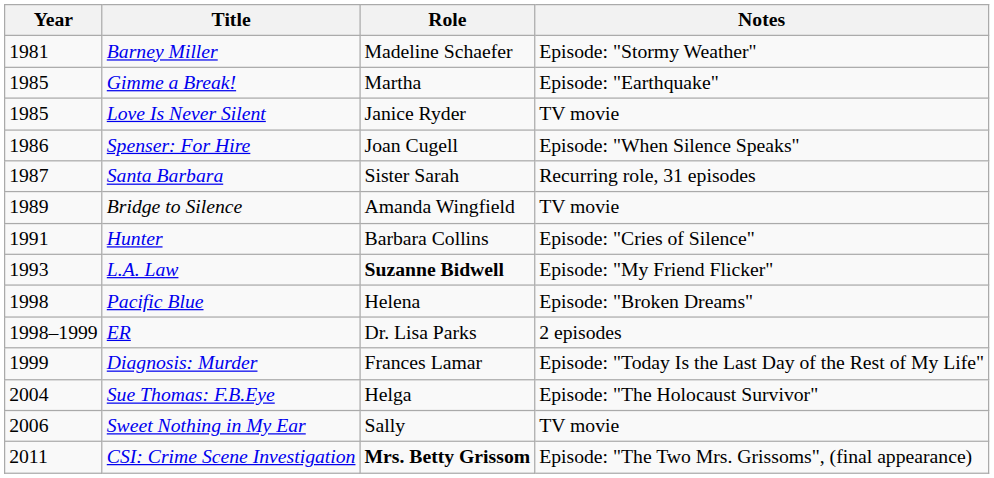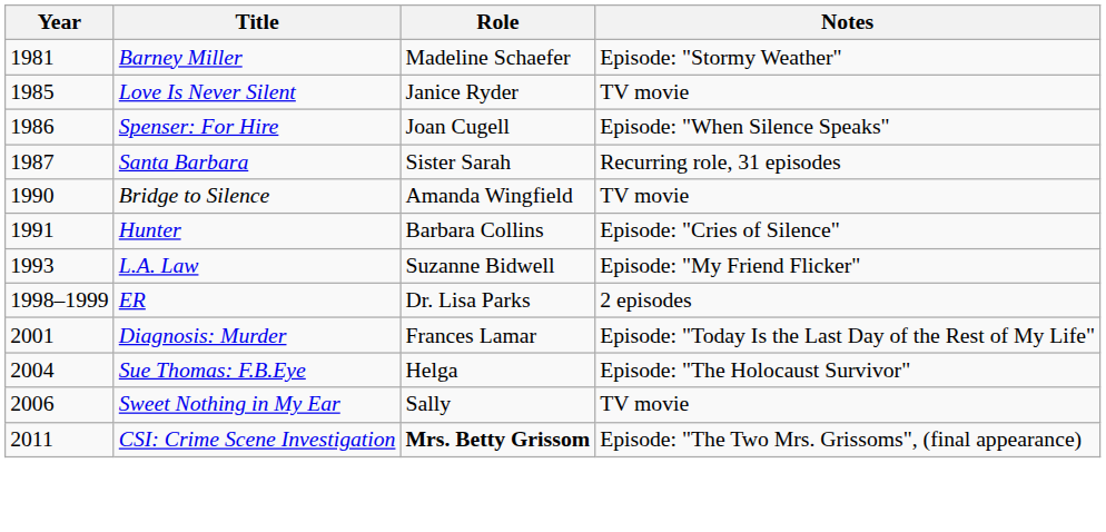- row: 1985 | Gimme a Break! | Martha | Episode: "Earthquake"
Bridge to Silence | Year: 1989 -> 1990
L.A. Law | Role: bold -> normal
- row: 1998 | Pacific Blue | Helena | Episode: "Broken Dreams"
Diagnosis: Murder | Year: 1999 -> 2001
